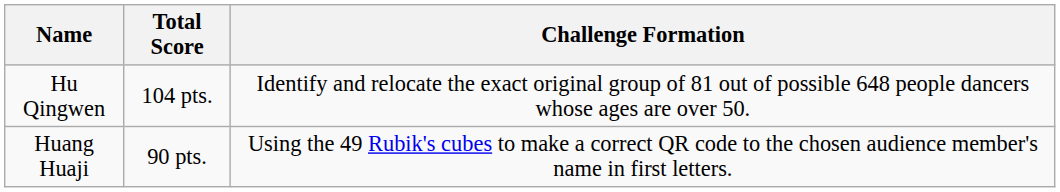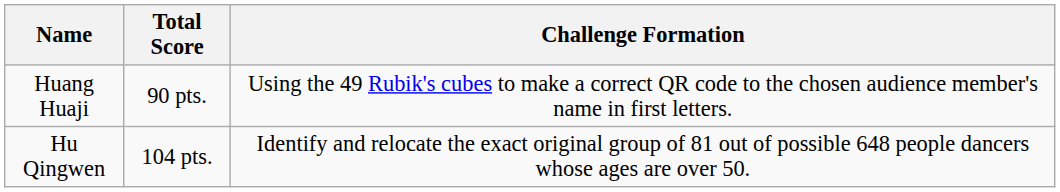rows swapped: Hu Qingwen <-> Huang Huaji
